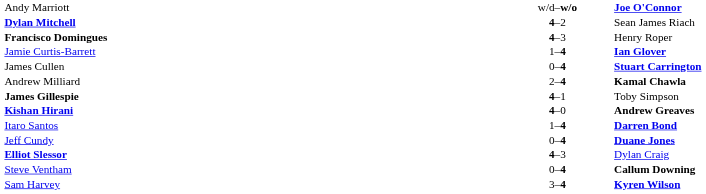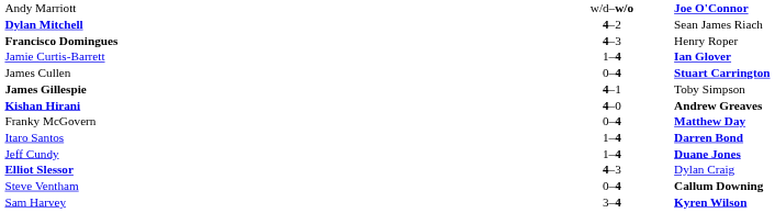- row: Andrew Milliard | 2–4 | Kamal Chawla
+ row: Franky McGovern | 0–4 | Matthew Day
Jeff Cundy | column 2: 0–4 -> 1–4
